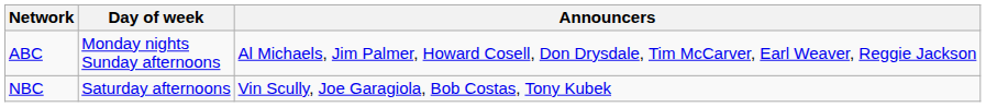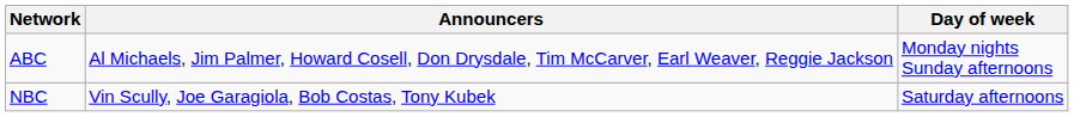columns swapped: Day of week <-> Announcers
